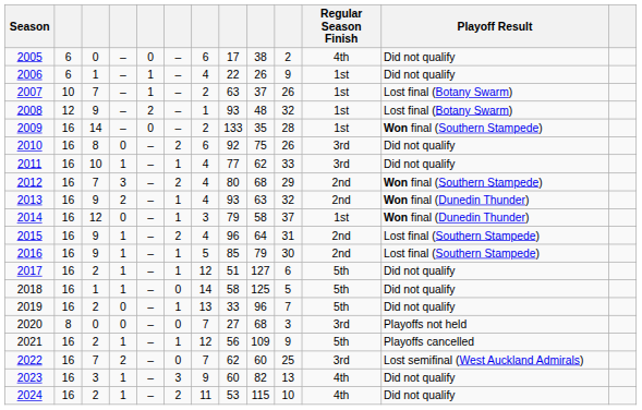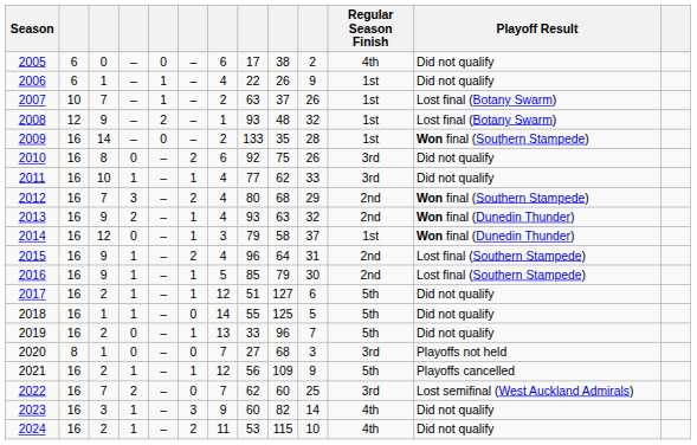2018 | column 8: 58 -> 55
2020 | column 3: 0 -> 1
2023 | column 10: 13 -> 14
